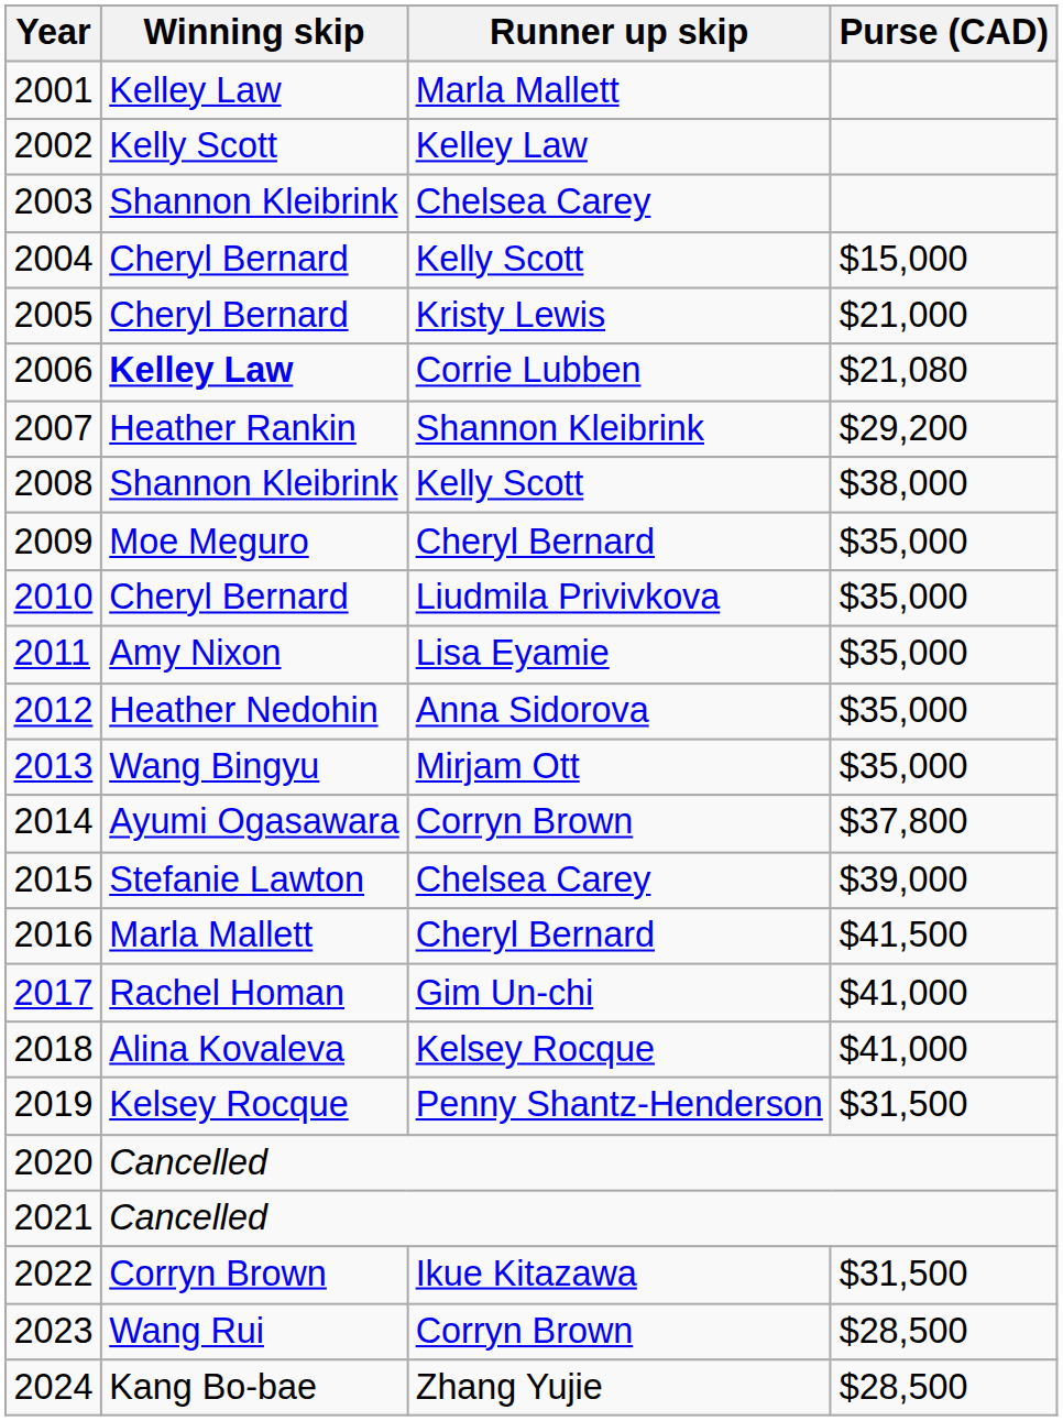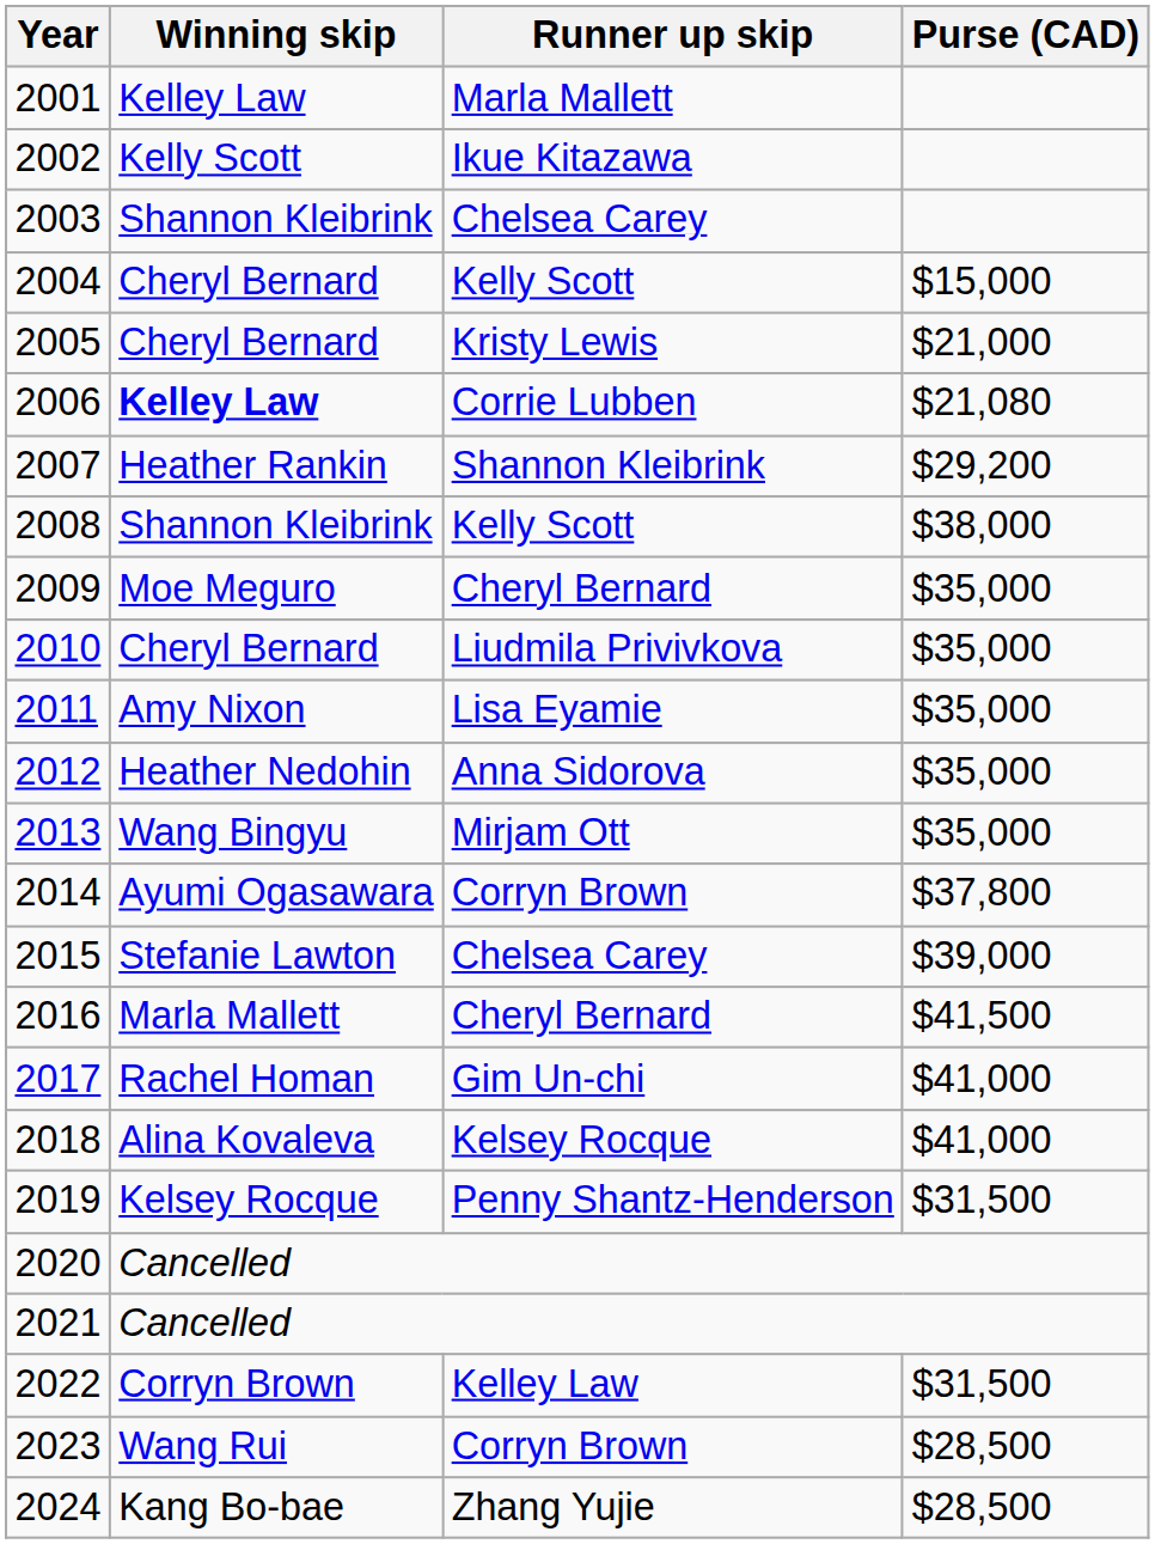2002 | Runner up skip: Kelley Law -> Ikue Kitazawa
2022 | Runner up skip: Ikue Kitazawa -> Kelley Law
